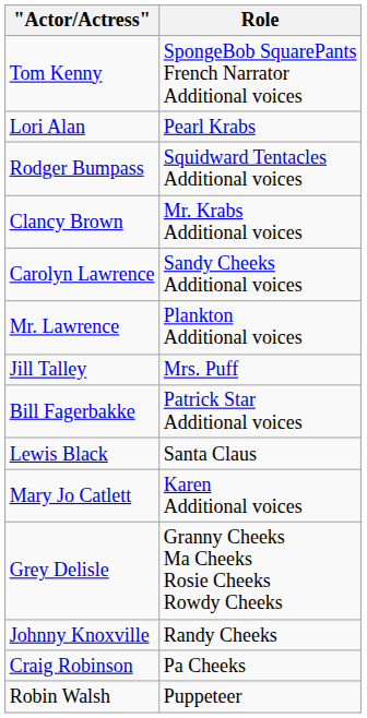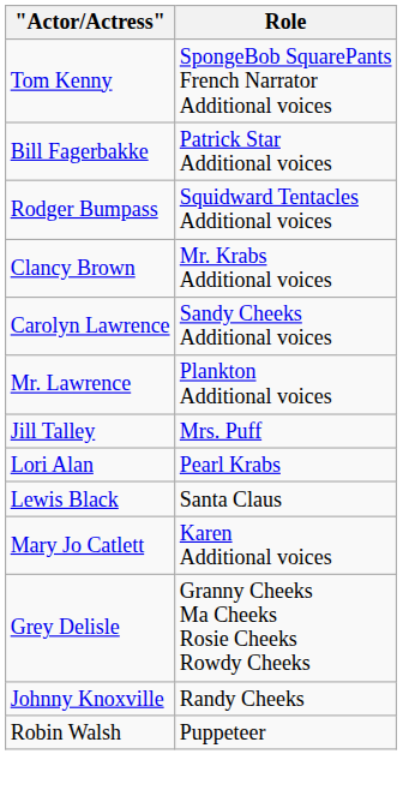rows swapped: Bill Fagerbakke <-> Lori Alan
- row: Craig Robinson | Pa Cheeks
